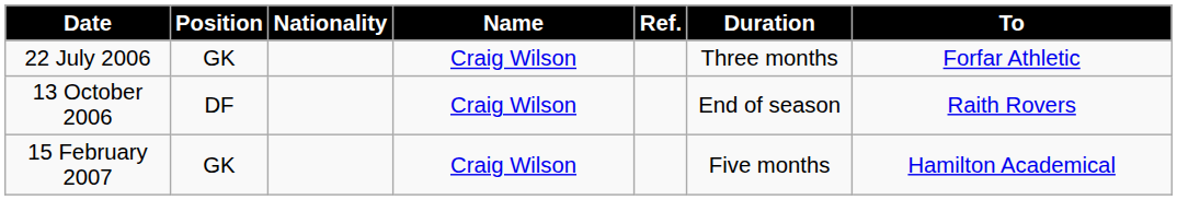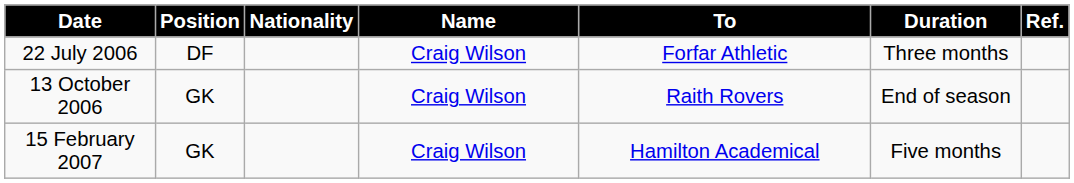columns swapped: To <-> Ref.
22 July 2006 | Position: GK -> DF
13 October 2006 | Position: DF -> GK
